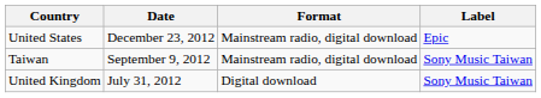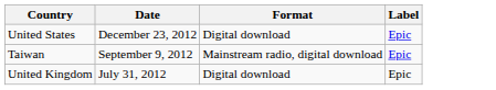United States | Format: Mainstream radio, digital download -> Digital download
Taiwan | Label: Sony Music Taiwan -> Epic
United Kingdom | Label: Sony Music Taiwan -> Epic
